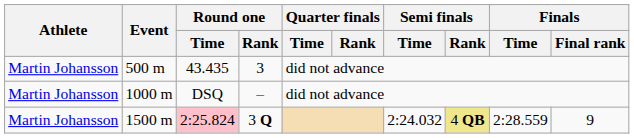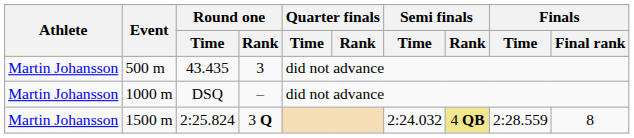1500 m | Round one / Time: pink background -> no background
1500 m | Finals / Final rank: 9 -> 8
